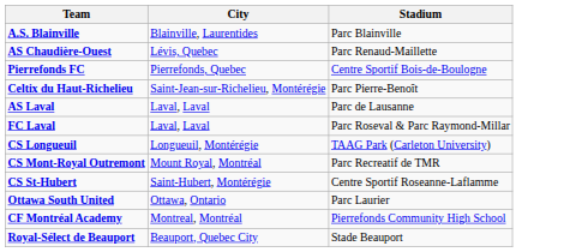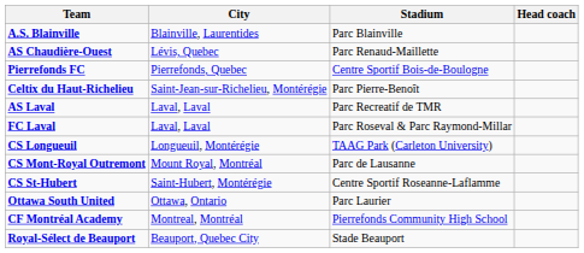+ column: Head coach
AS Laval | Stadium: Parc de Lausanne -> Parc Recreatif de TMR
CS Mont-Royal Outremont | Stadium: Parc Recreatif de TMR -> Parc de Lausanne
